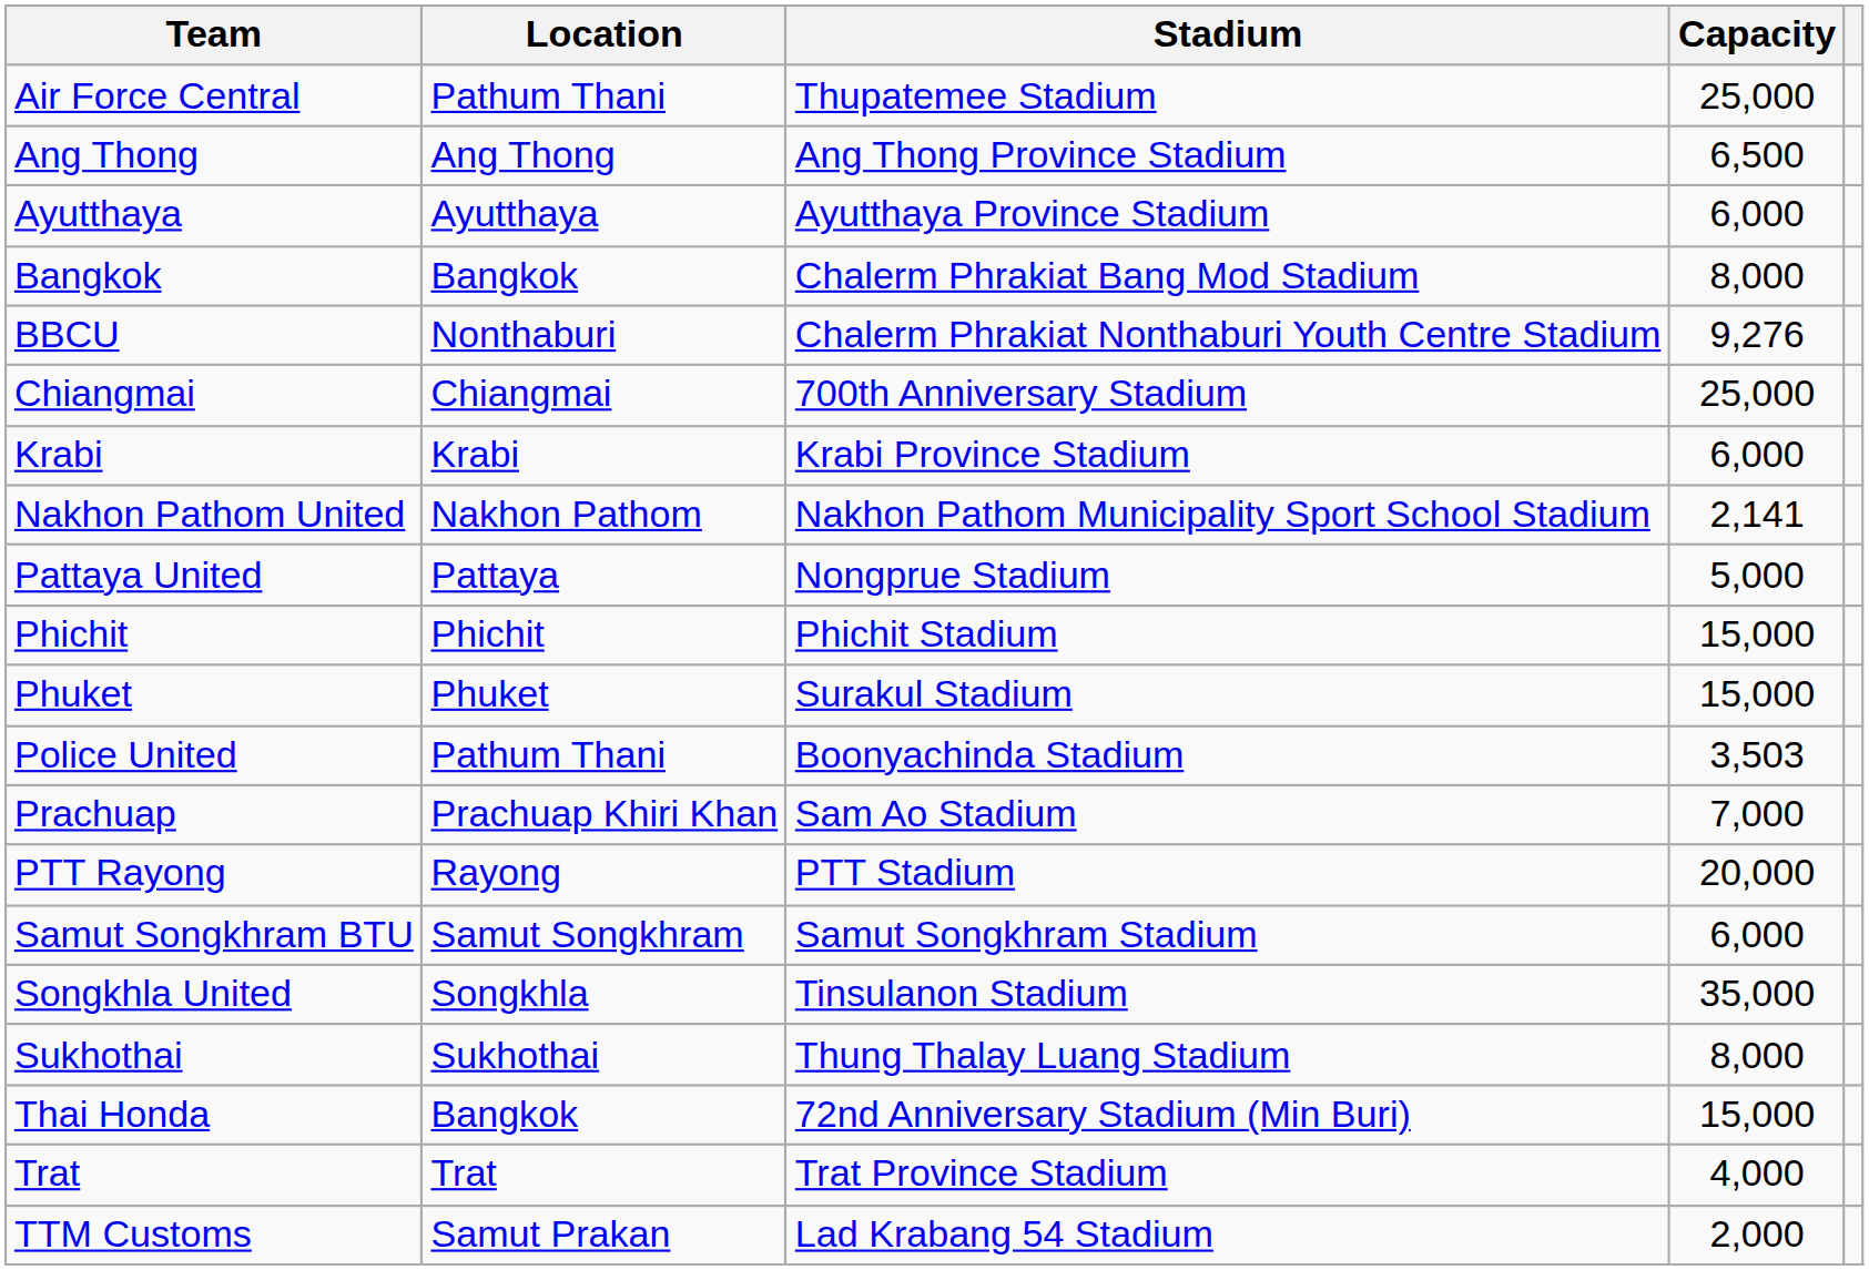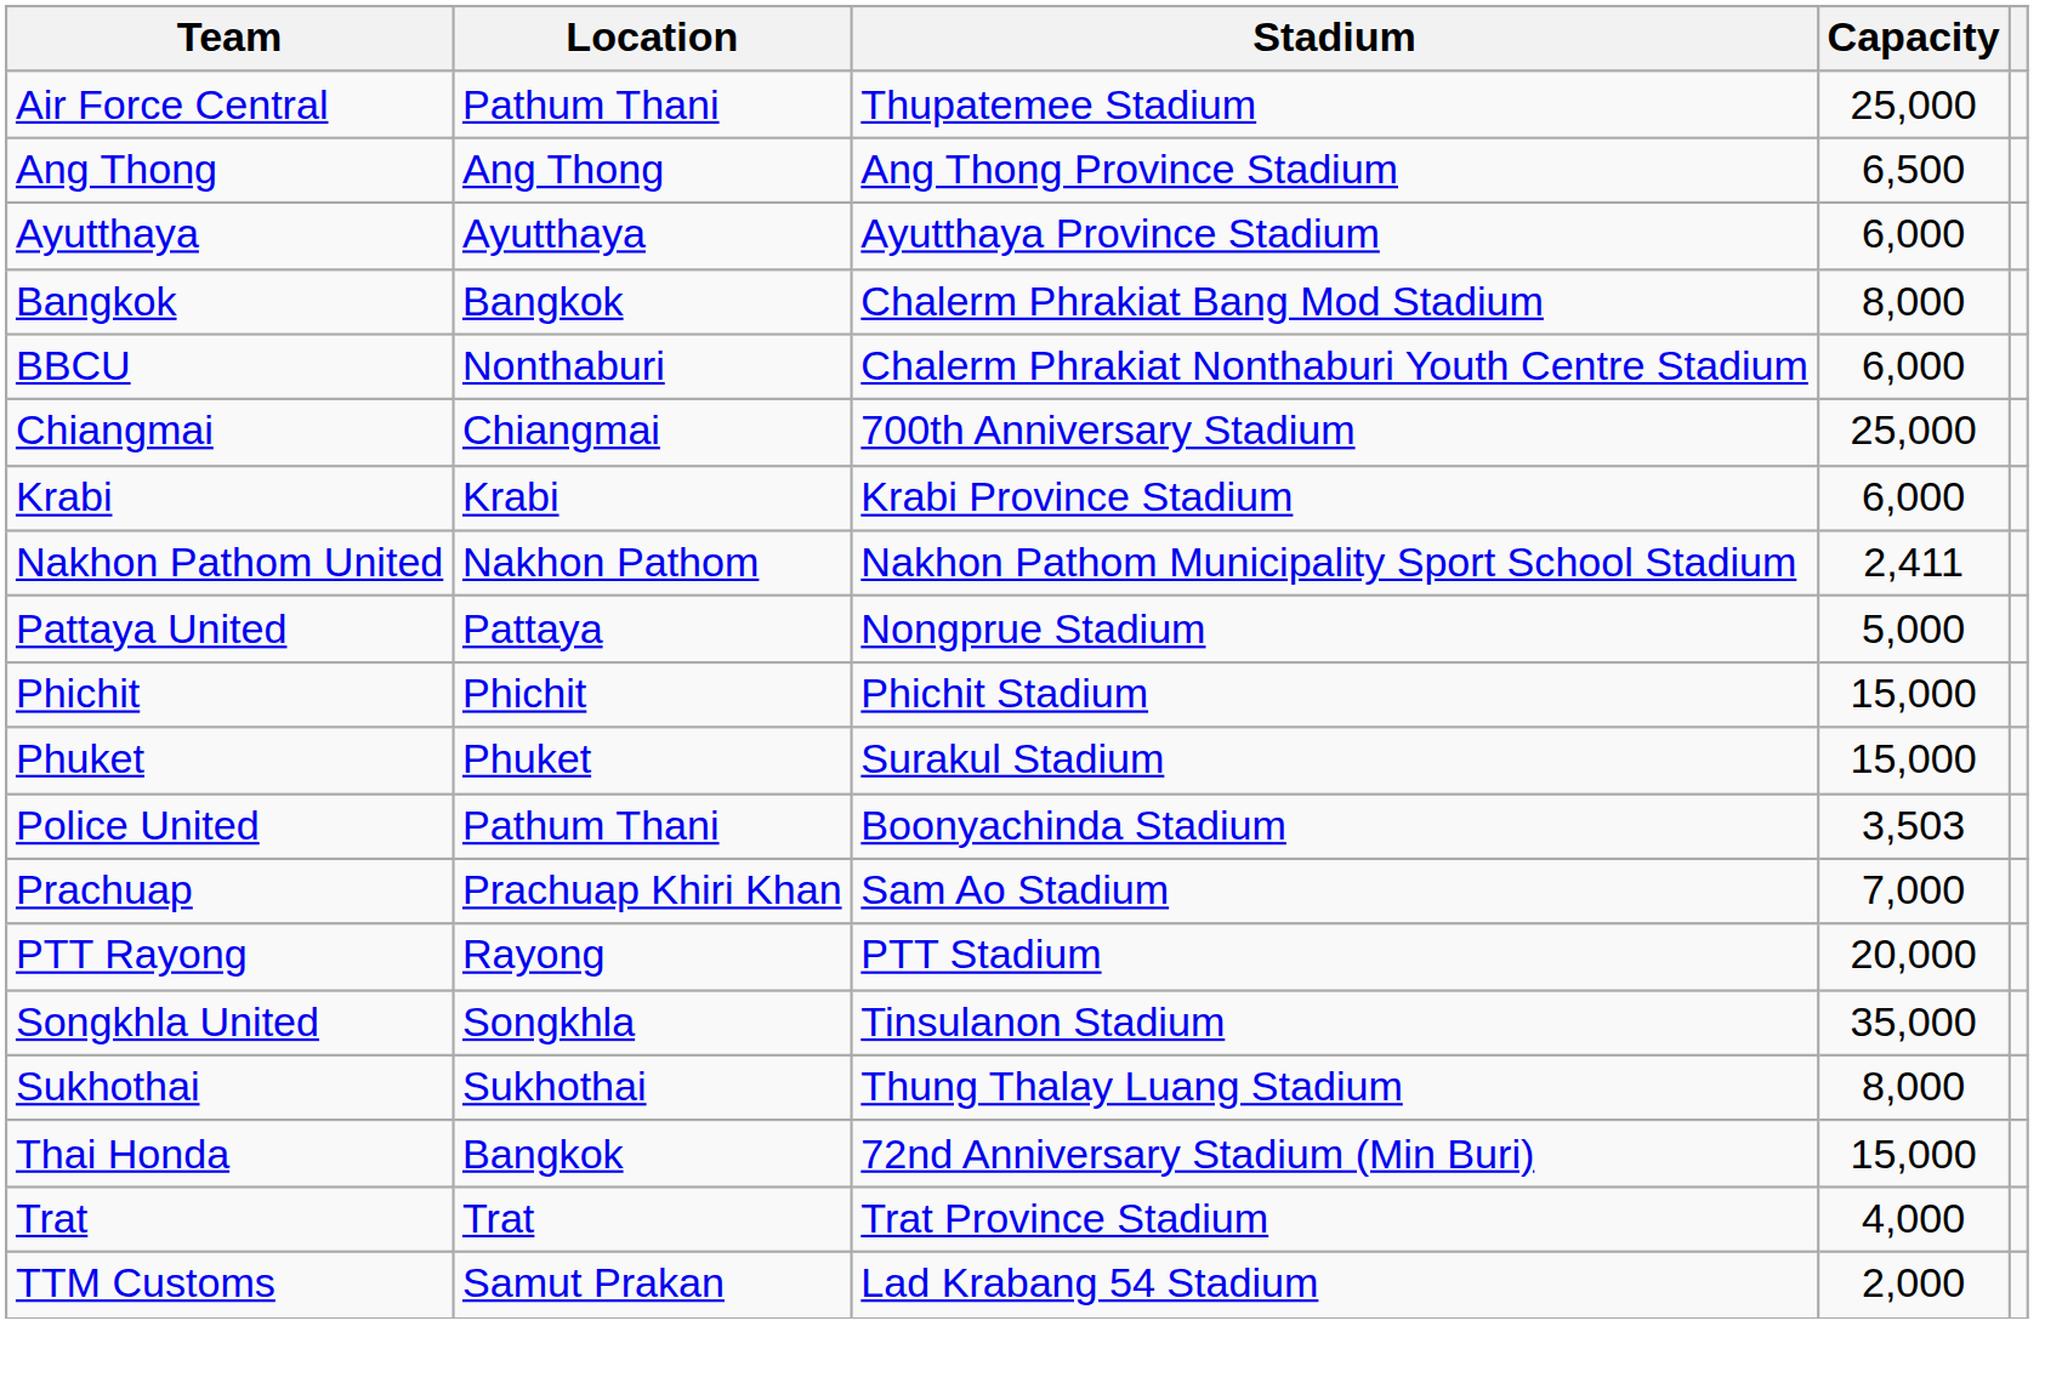BBCU | Capacity: 9,276 -> 6,000
Nakhon Pathom United | Capacity: 2,141 -> 2,411
- row: Samut Songkhram BTU | Samut Songkhram | Samut Songkhram Stadium | 6,000
